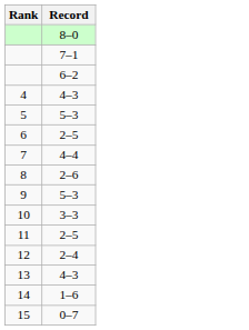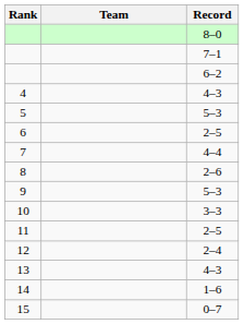+ column: Team
